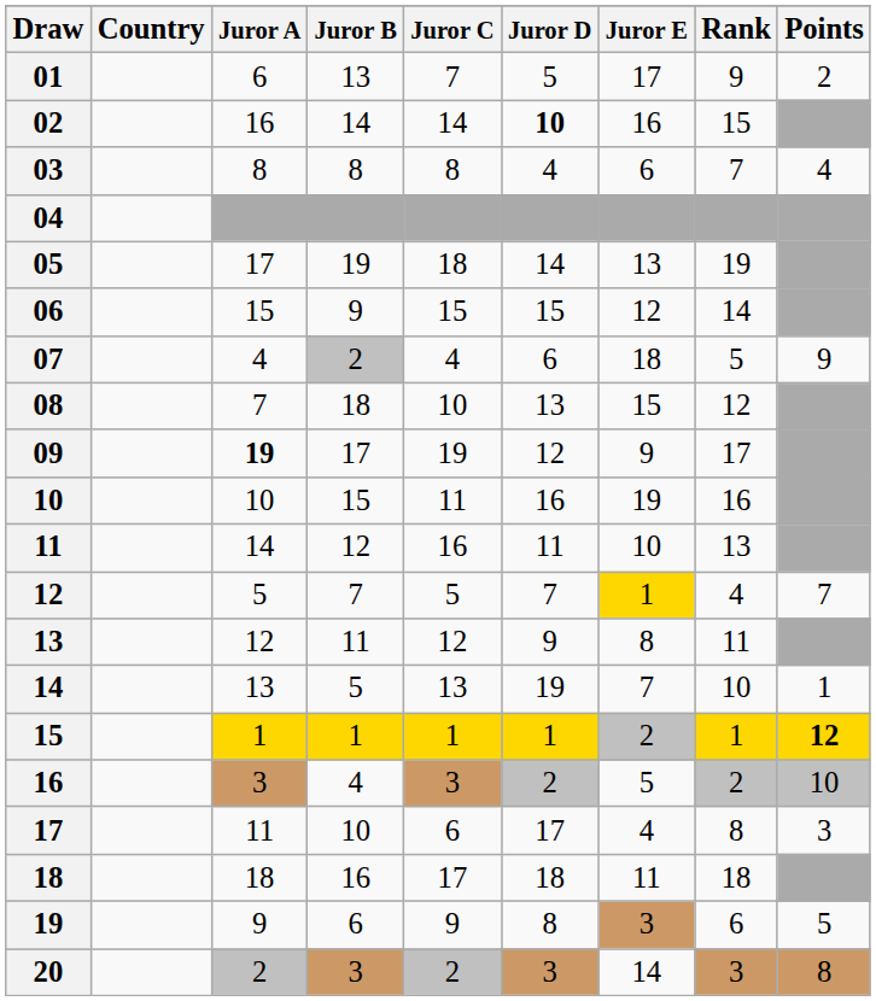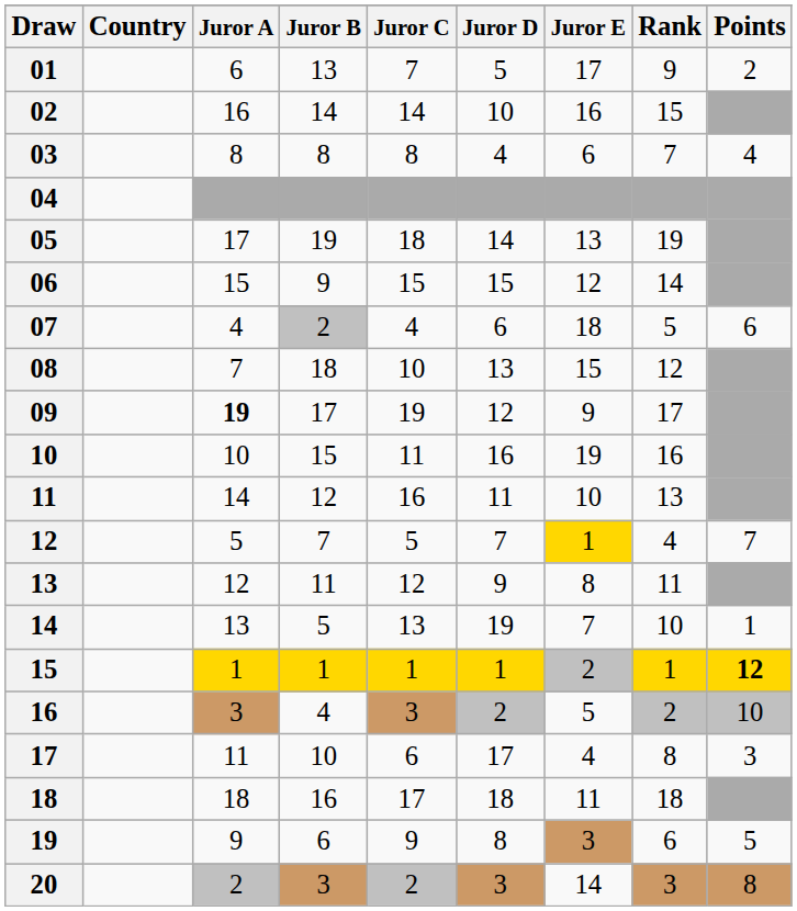02 | Juror D: bold -> normal
07 | Points: 9 -> 6
